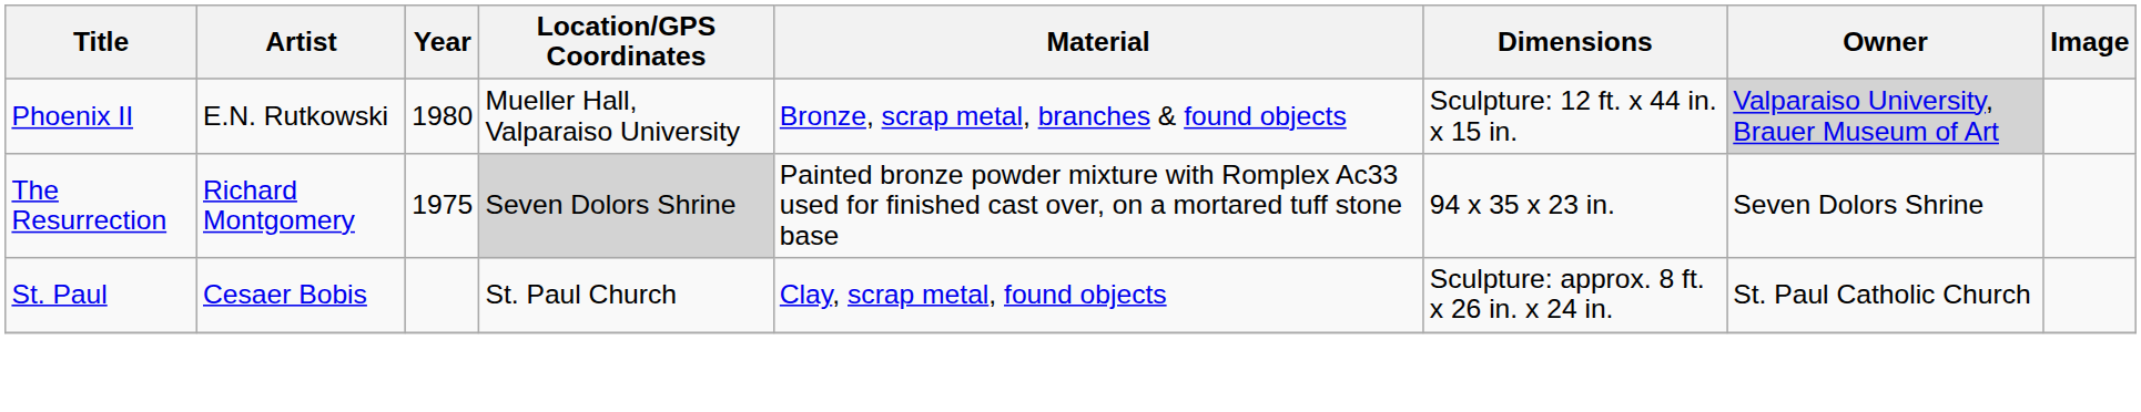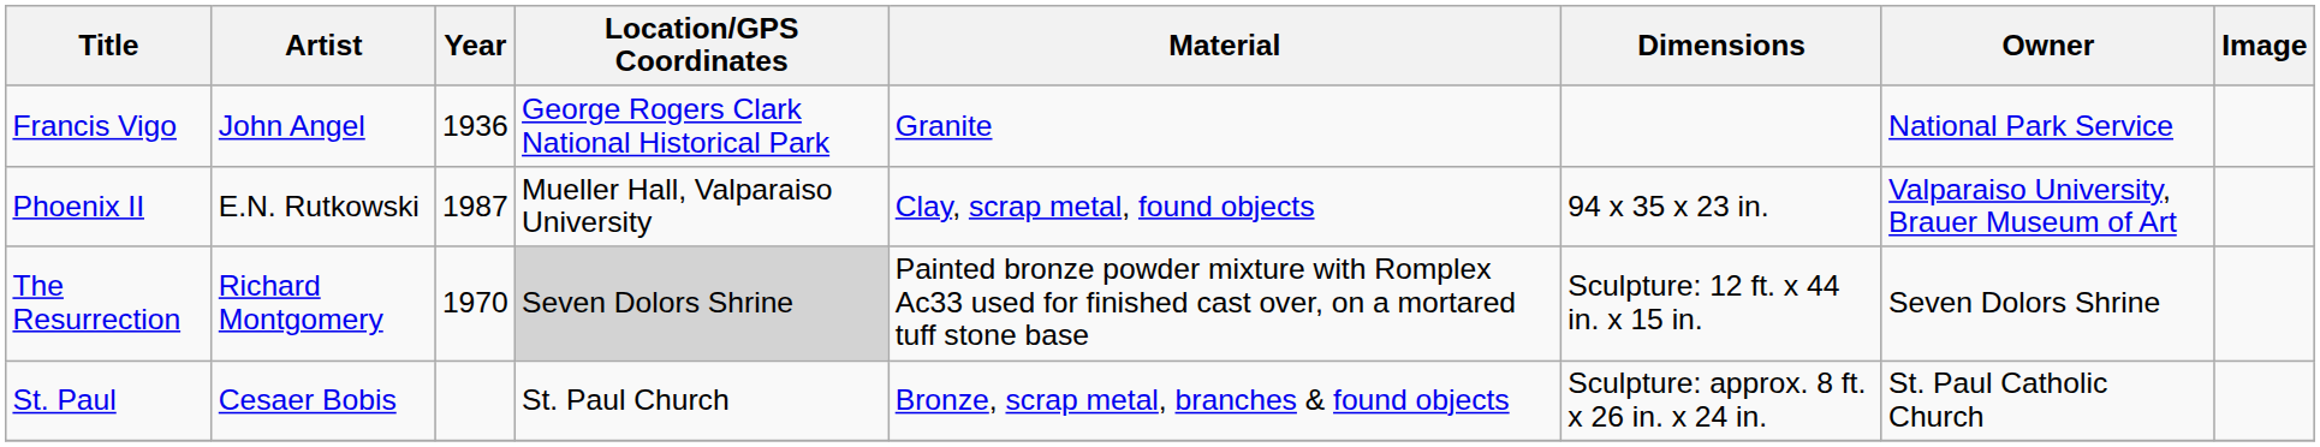+ row: Francis Vigo | John Angel | 1936 | George Rogers Clark National Historical Park | Granite | National Park Service
Phoenix II | Year: 1980 -> 1987
Phoenix II | Material: Bronze, scrap metal, branches & found objects -> Clay, scrap metal, found objects
Phoenix II | Dimensions: Sculpture: 12 ft. x 44 in. x 15 in. -> 94 x 35 x 23 in.
Phoenix II | Owner: lightgrey background -> no background
The Resurrection | Year: 1975 -> 1970
The Resurrection | Dimensions: 94 x 35 x 23 in. -> Sculpture: 12 ft. x 44 in. x 15 in.
St. Paul | Material: Clay, scrap metal, found objects -> Bronze, scrap metal, branches & found objects
